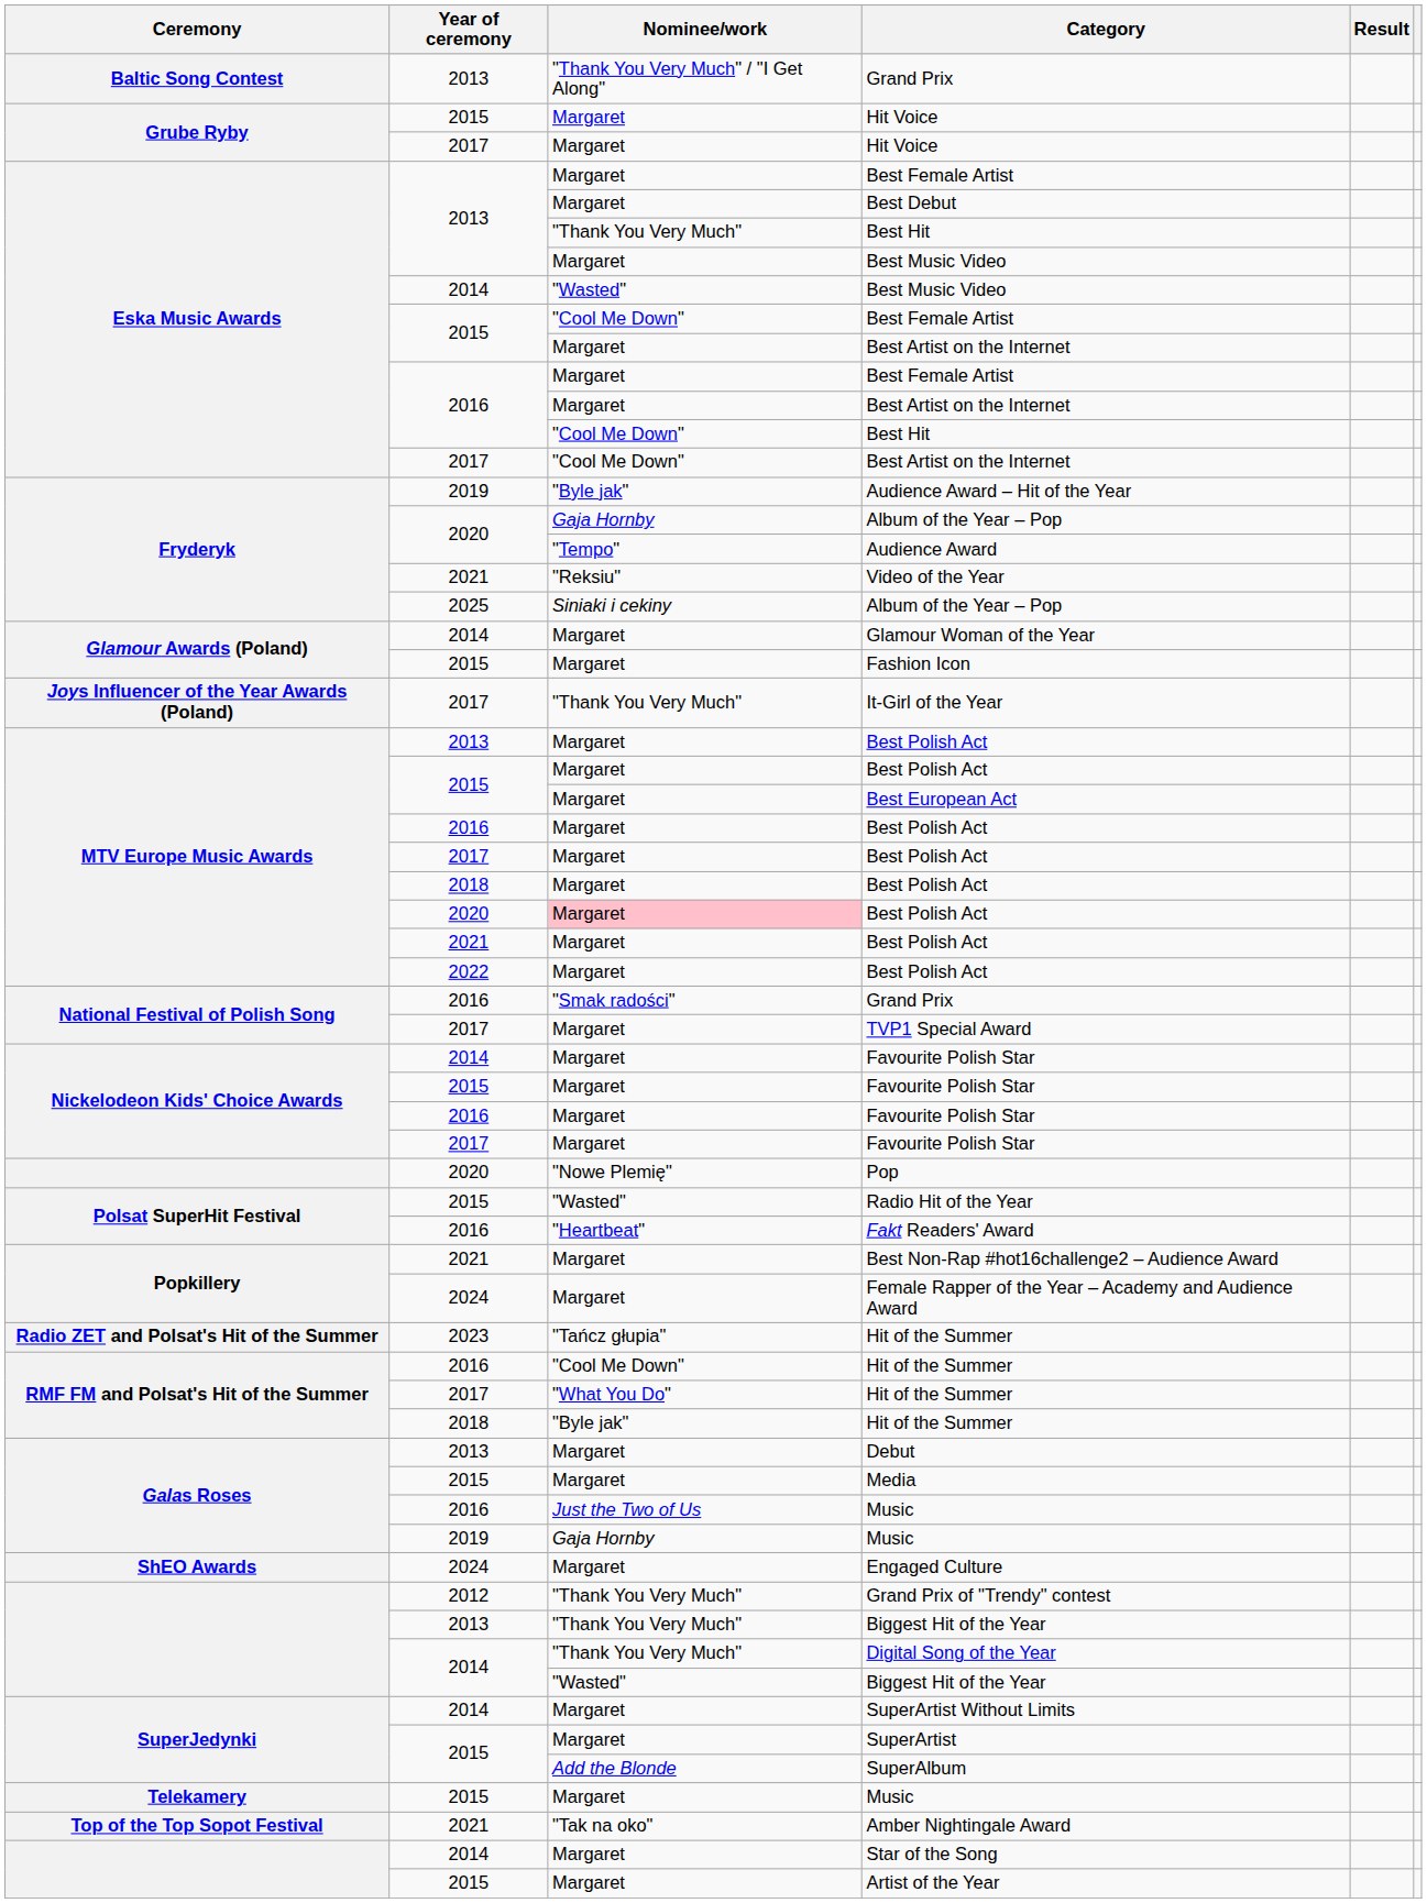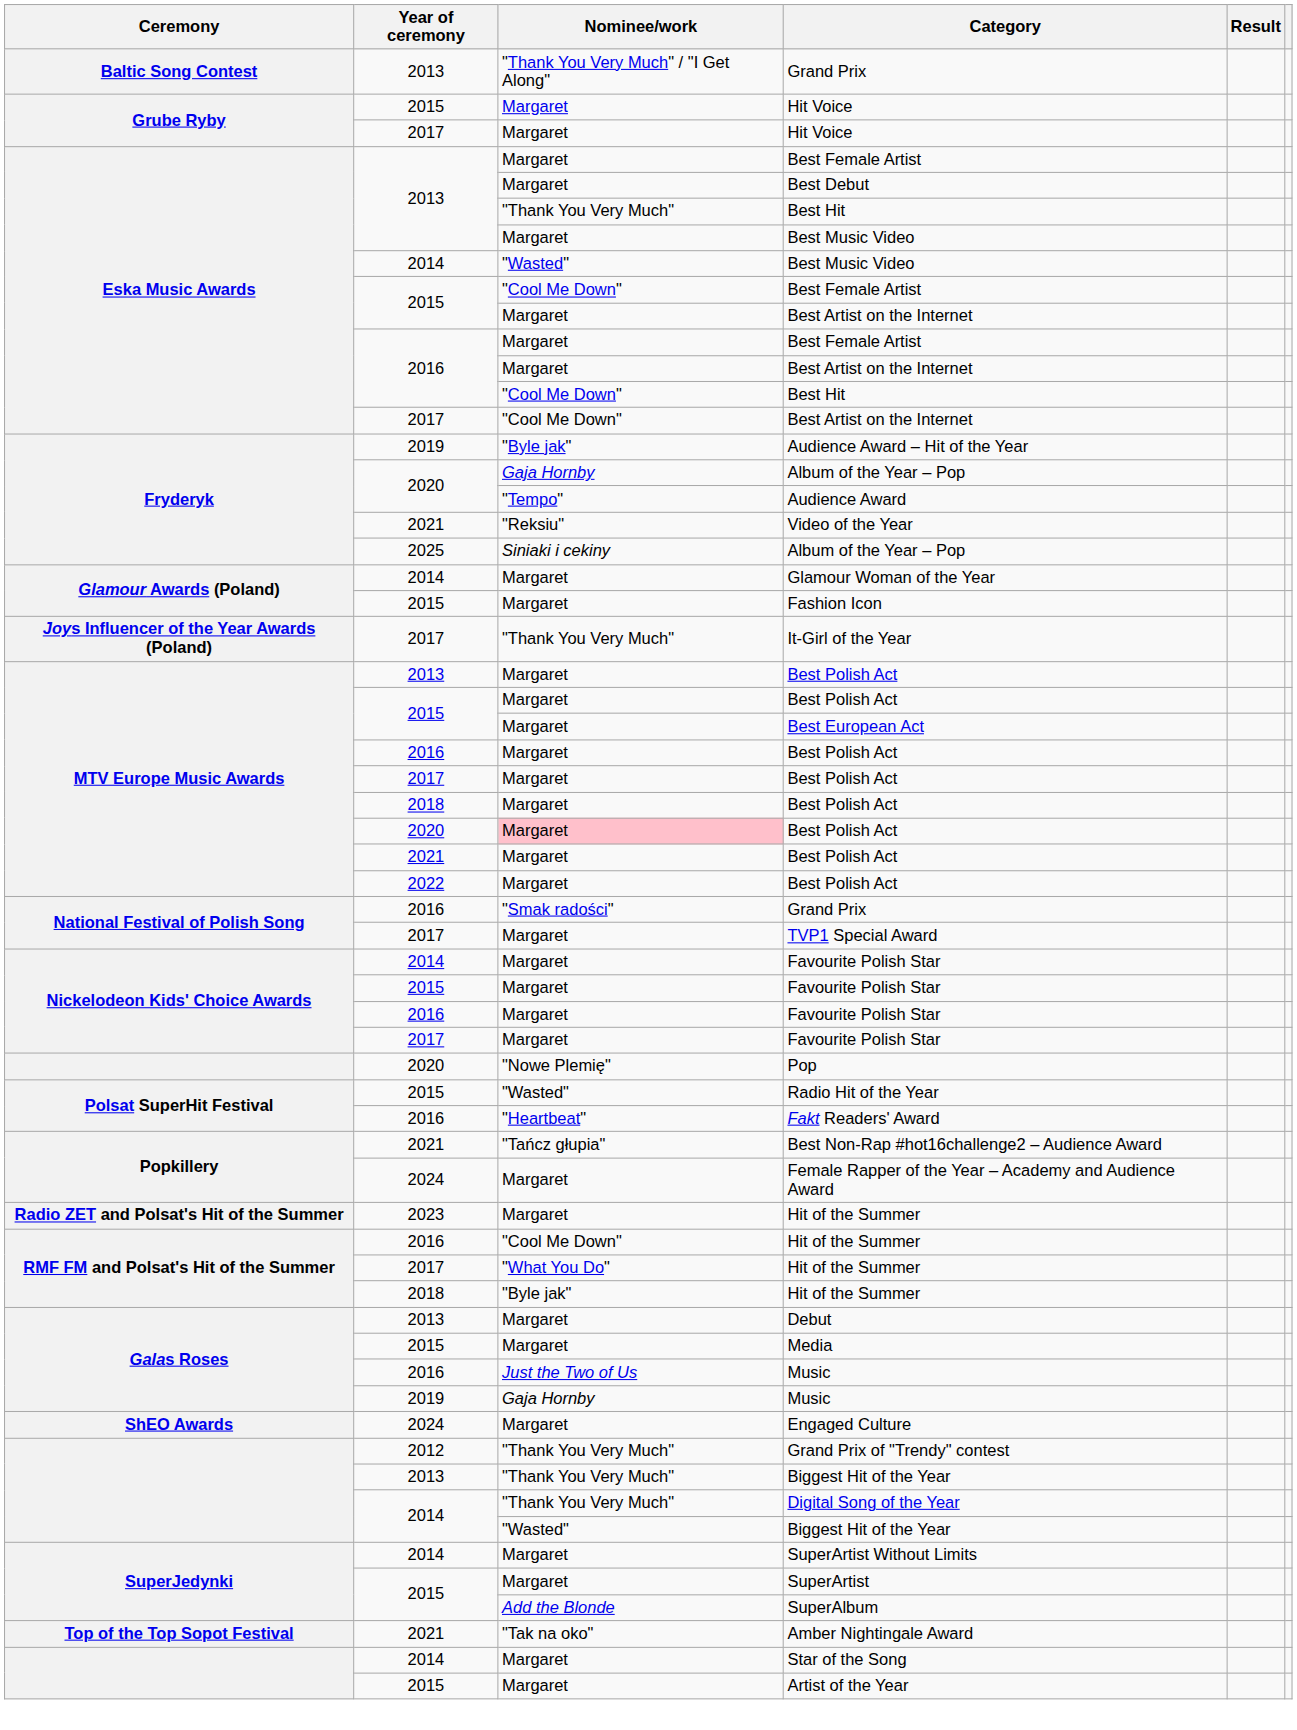Best Non-Rap #hot16challenge2 – Audience Award | Nominee/work: Margaret -> "Tańcz głupia"
2023 / Hit of the Summer | Nominee/work: "Tańcz głupia" -> Margaret
- row: Telekamery | 2015 | Margaret | Music
